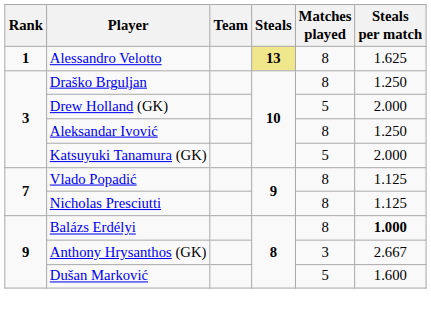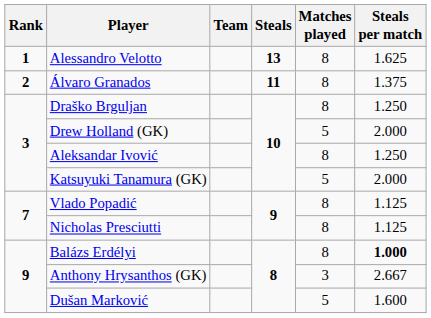Alessandro Velotto | Steals: khaki background -> no background
+ row: 2 | Álvaro Granados | 11 | 8 | 1.375
